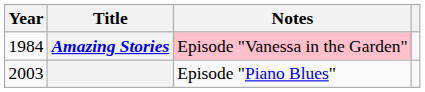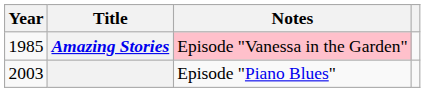Amazing Stories | Year: 1984 -> 1985
